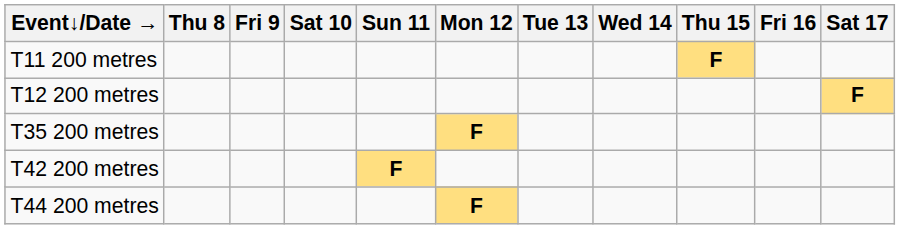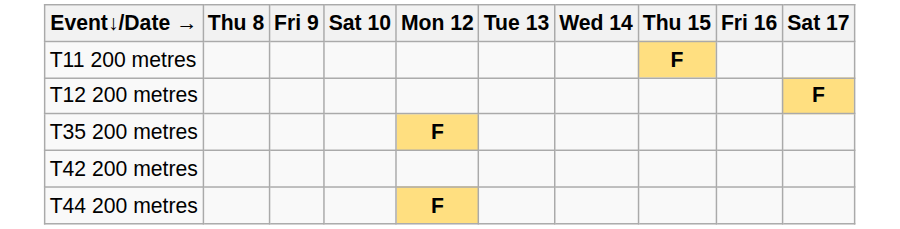- column: Sun 11 | F
